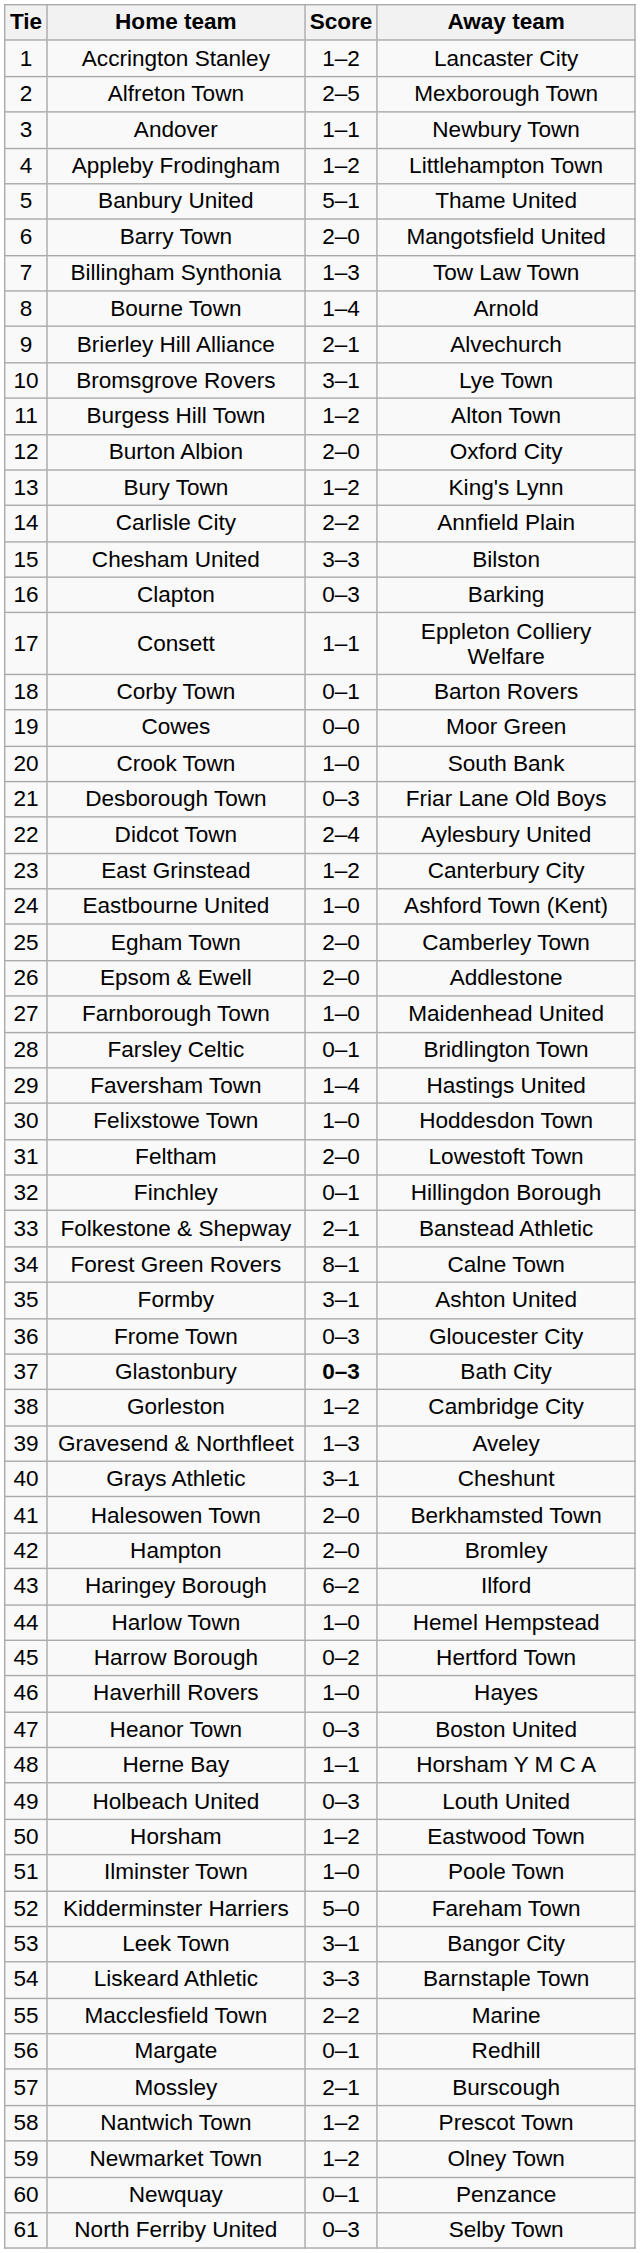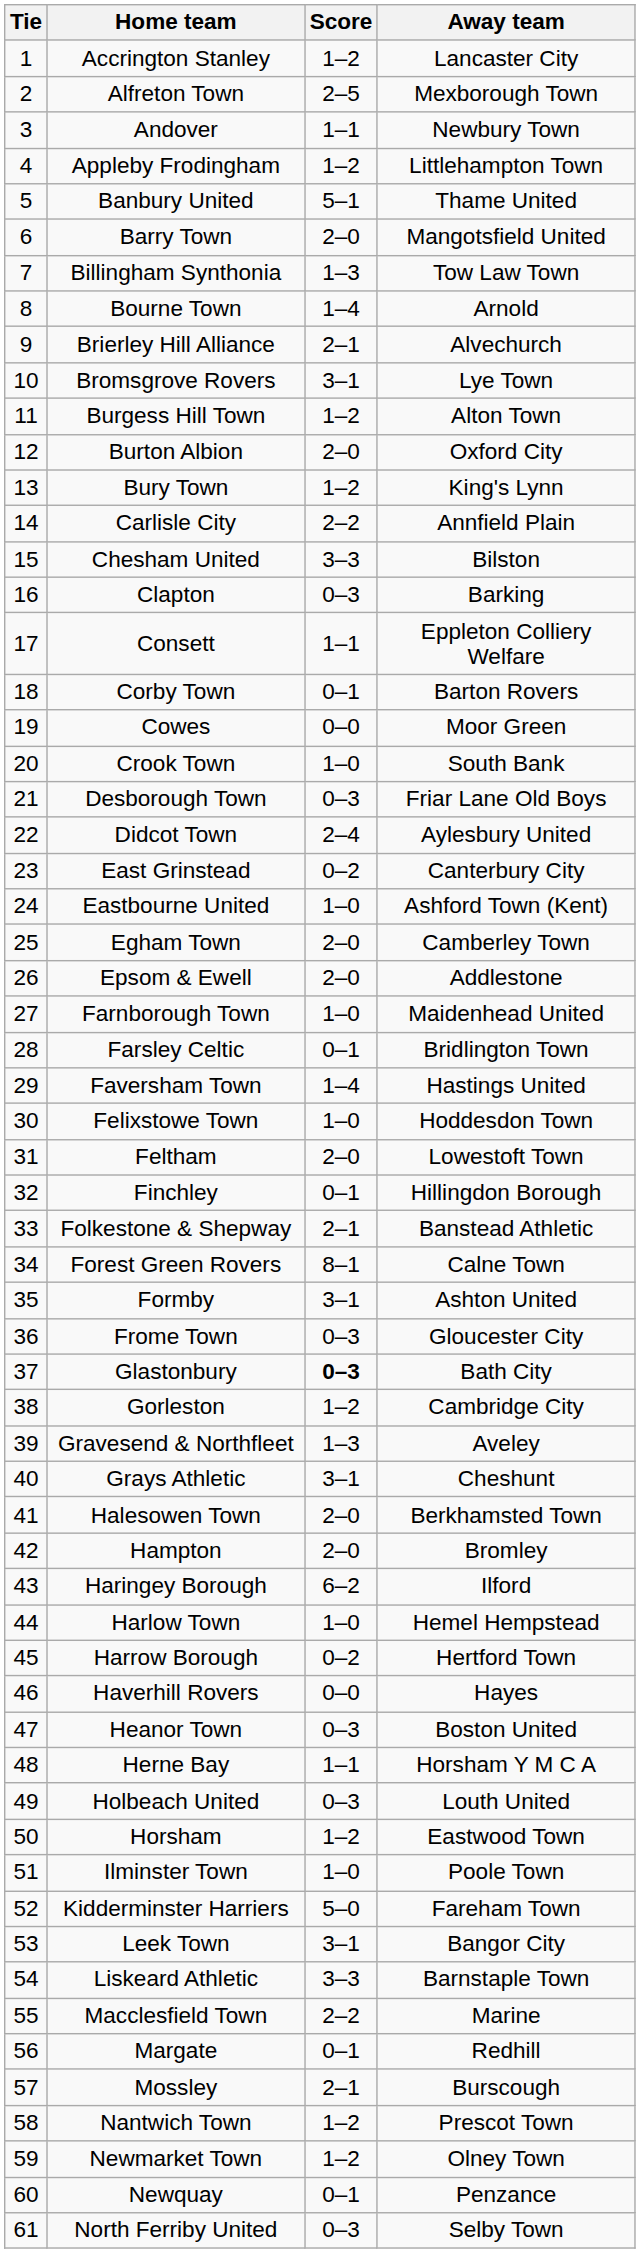East Grinstead | Score: 1–2 -> 0–2
Haverhill Rovers | Score: 1–0 -> 0–0
